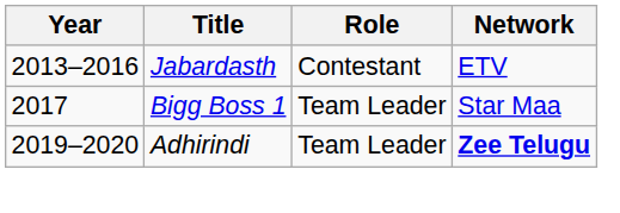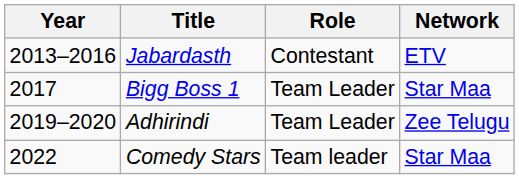Adhirindi | Network: bold -> normal
+ row: 2022 | Comedy Stars | Team leader | Star Maa
